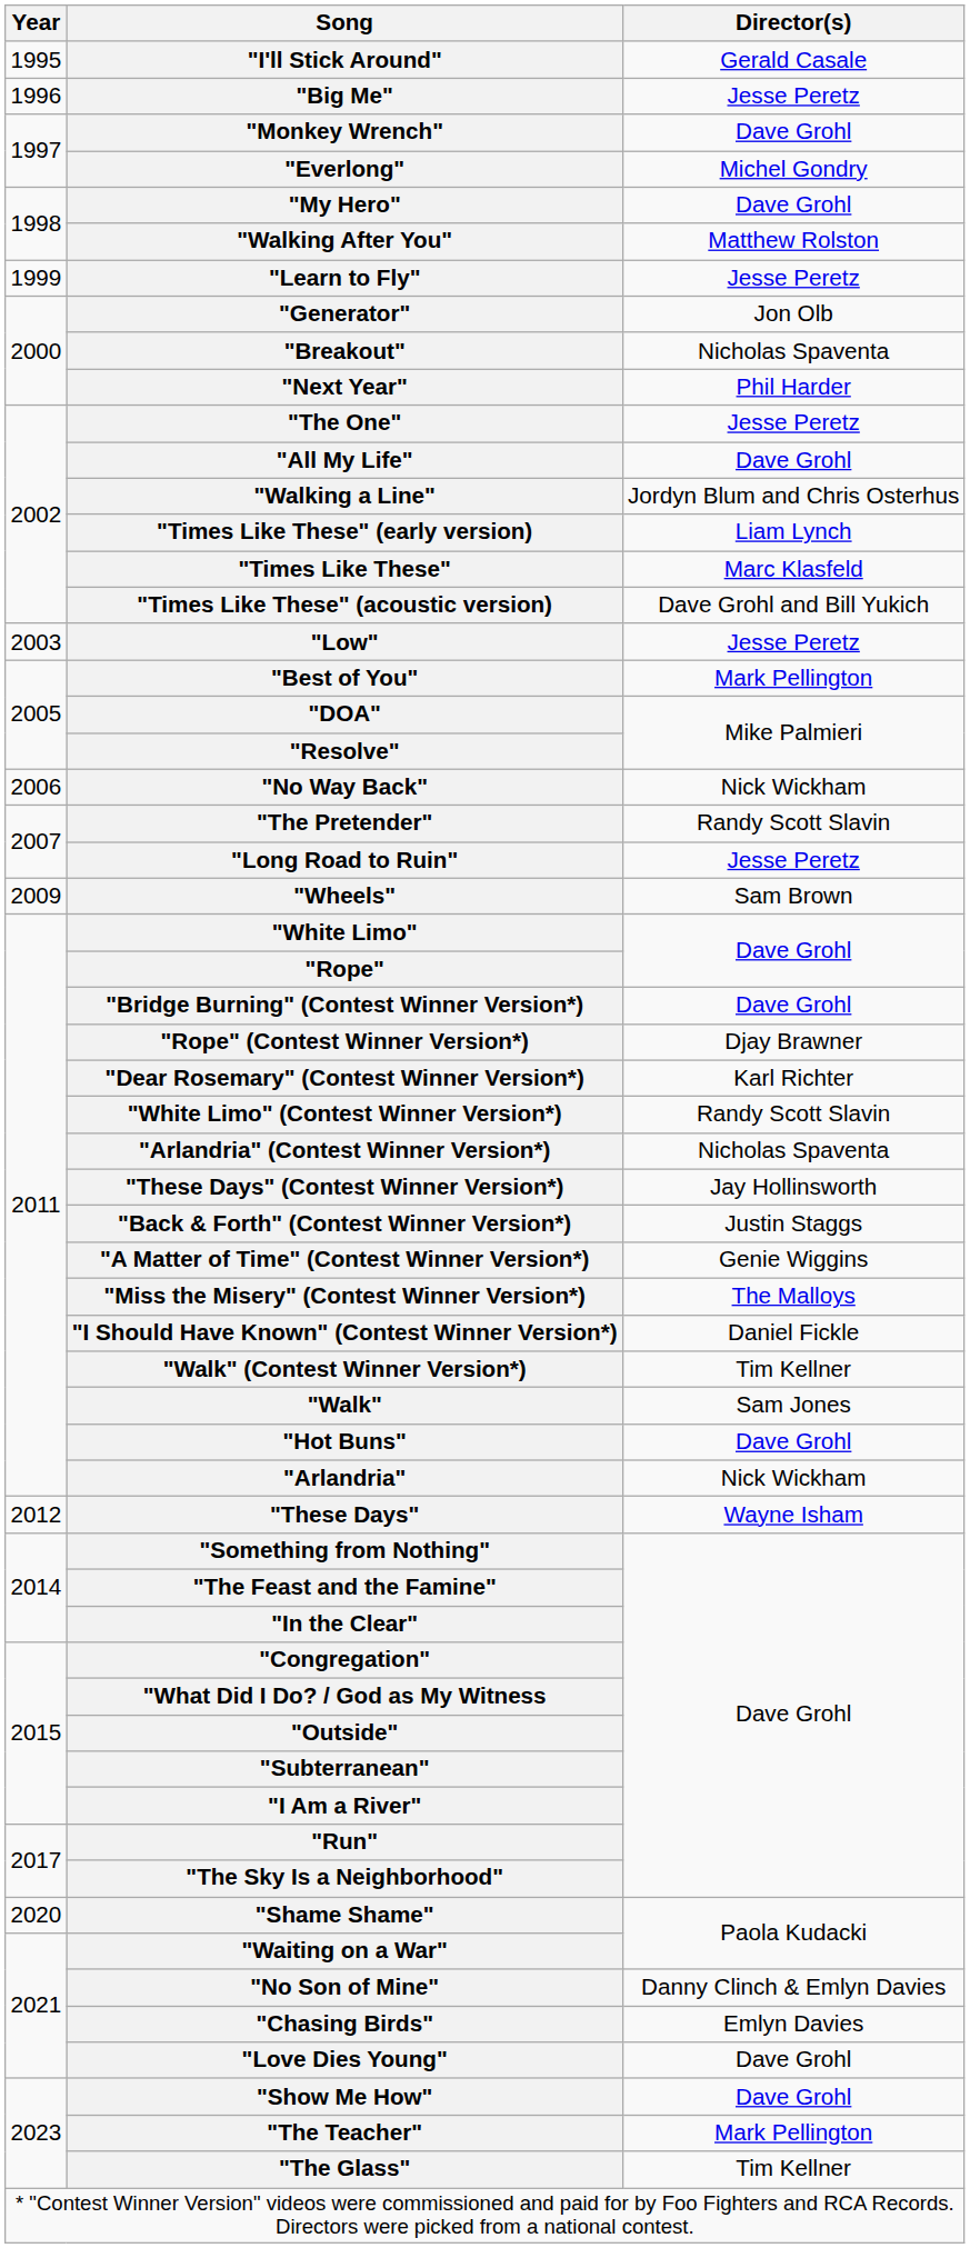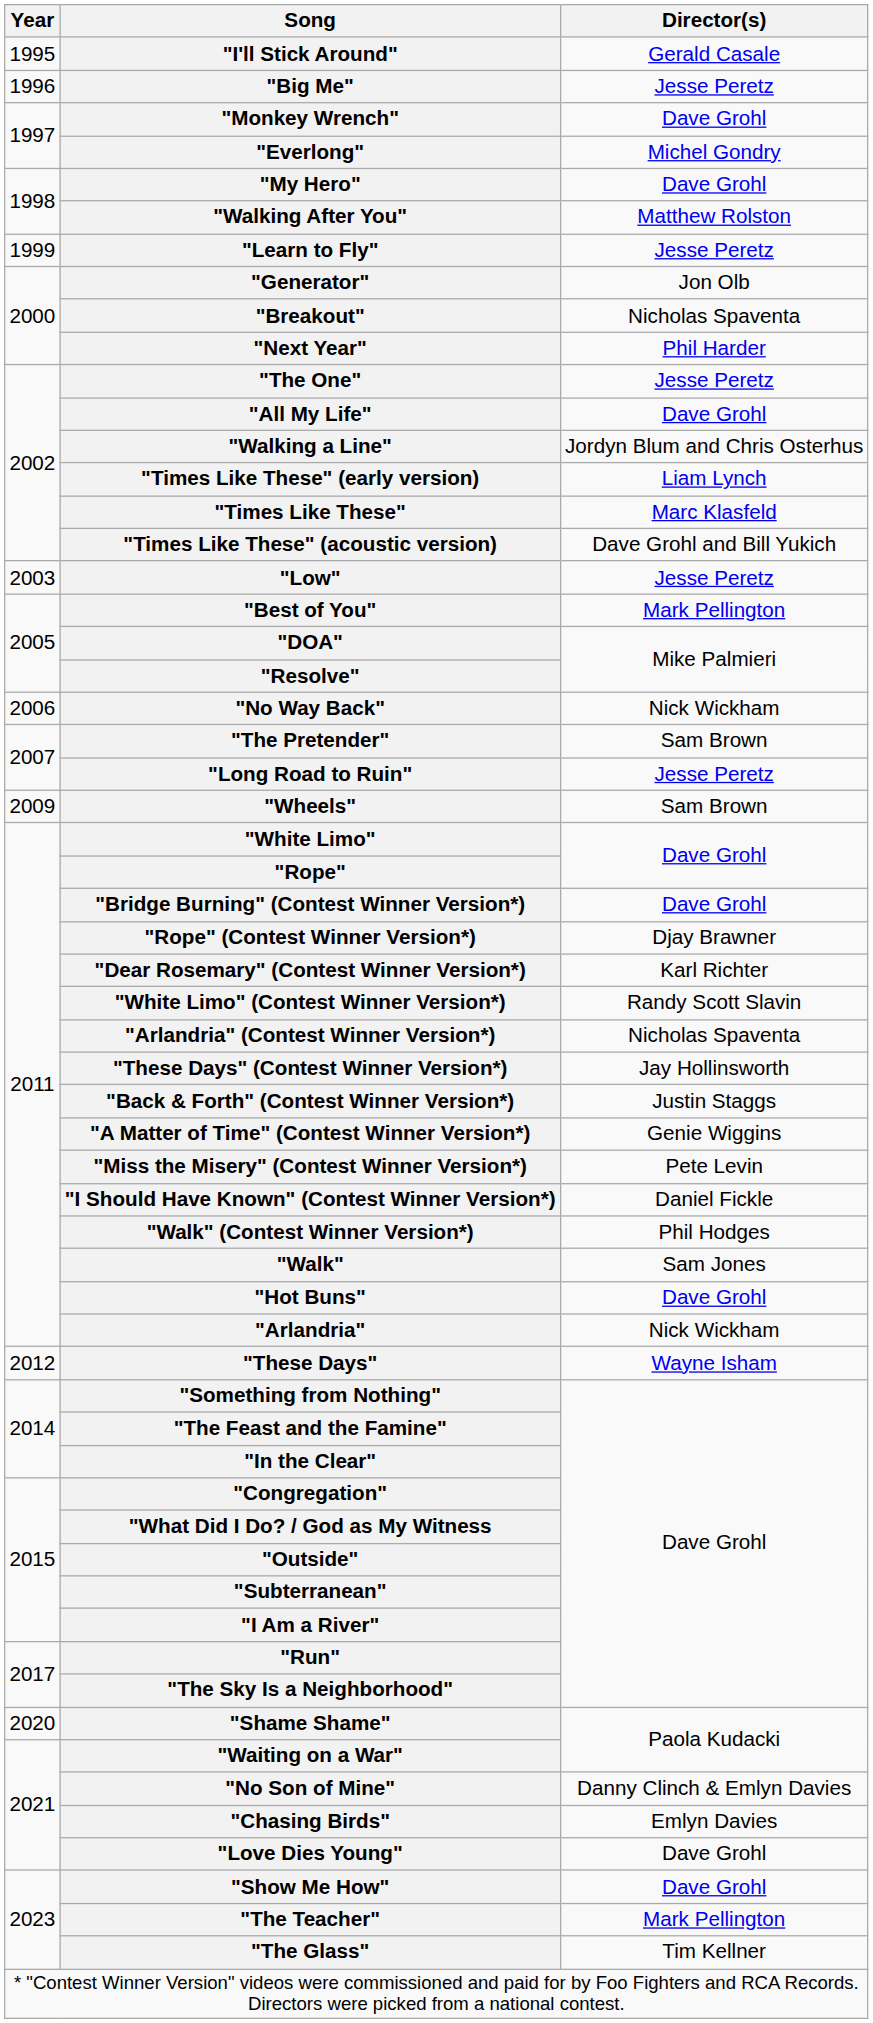"The Pretender" | Director(s): Randy Scott Slavin -> Sam Brown
"Miss the Misery" (Contest Winner Version*) | Director(s): The Malloys -> Pete Levin
"Walk" (Contest Winner Version*) | Director(s): Tim Kellner -> Phil Hodges
